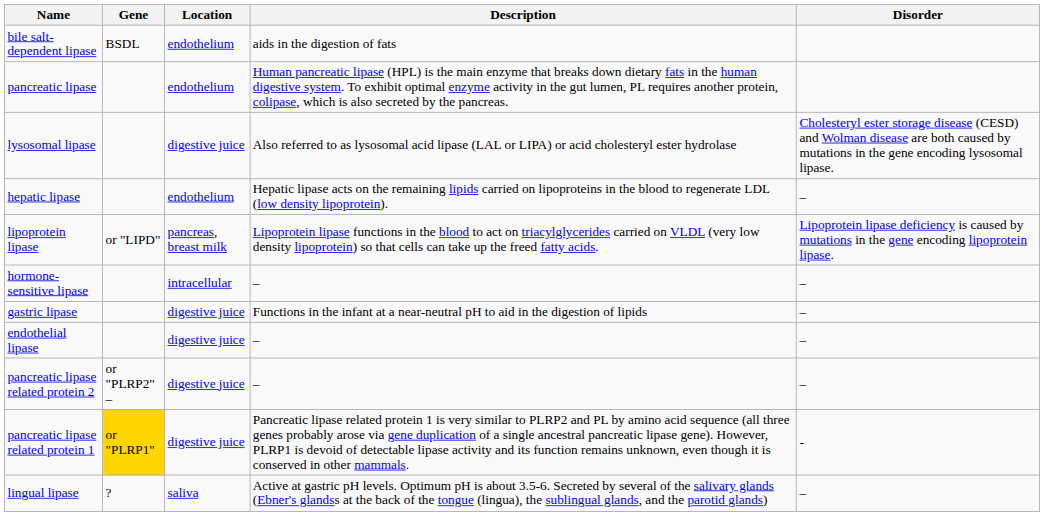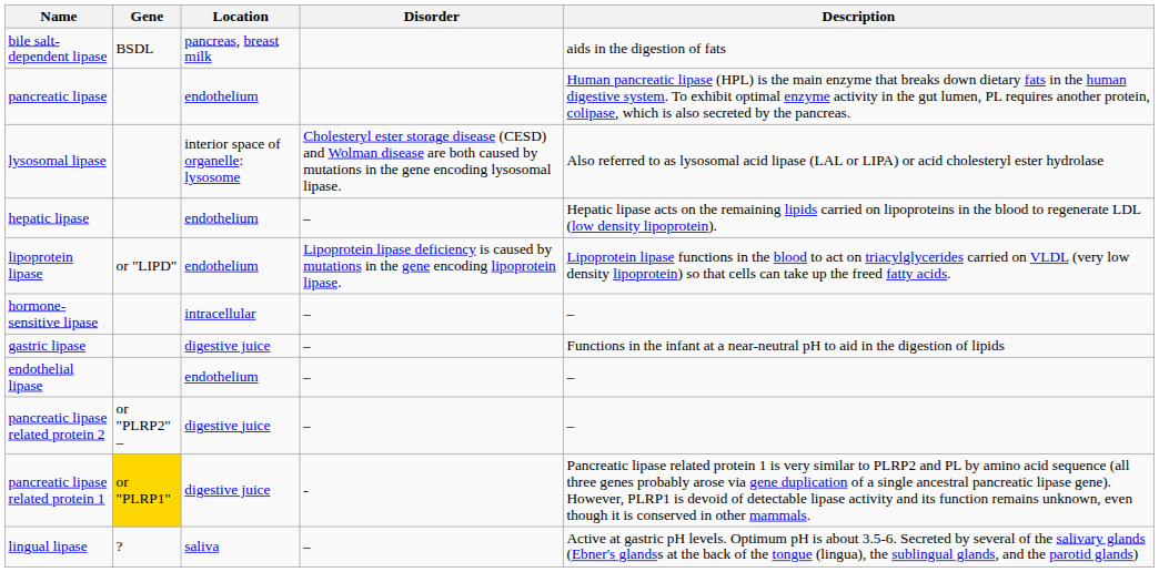columns swapped: Description <-> Disorder
bile salt-dependent lipase | Location: endothelium -> pancreas, breast milk
lysosomal lipase | Location: digestive juice -> interior space of organelle: lysosome
lipoprotein lipase | Location: pancreas, breast milk -> endothelium
endothelial lipase | Location: digestive juice -> endothelium
